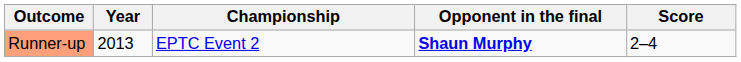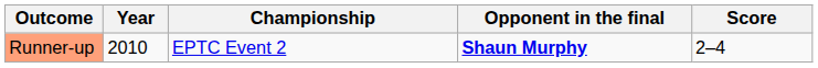Runner-up | Year: 2013 -> 2010
